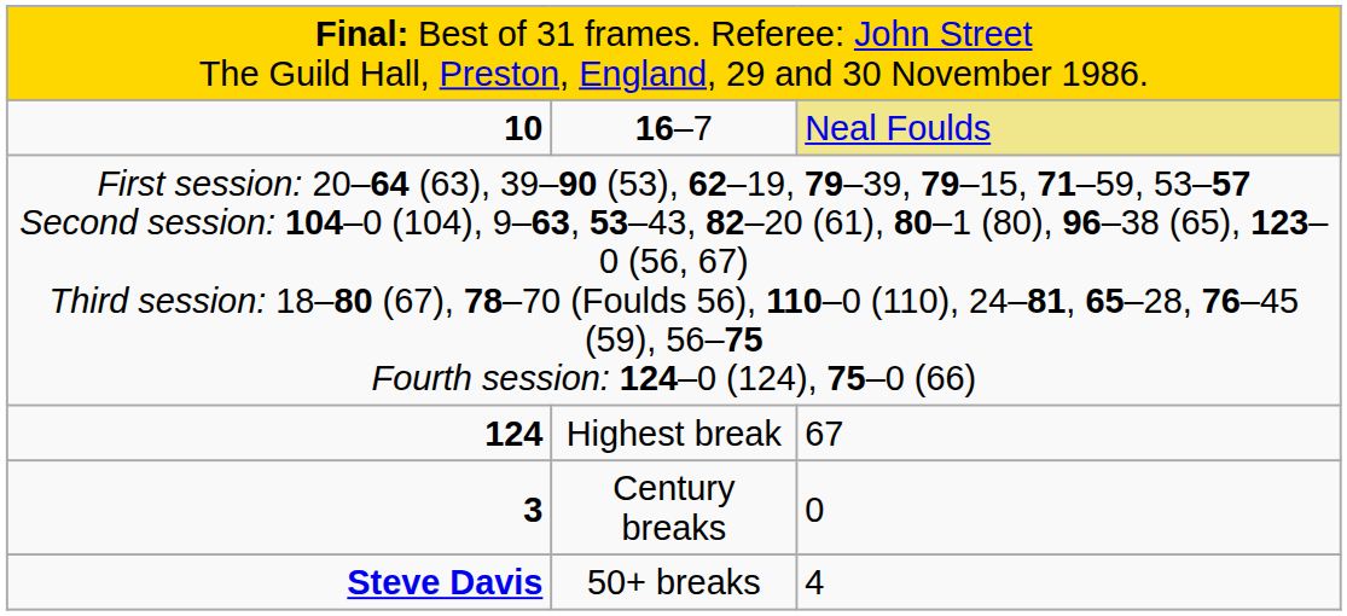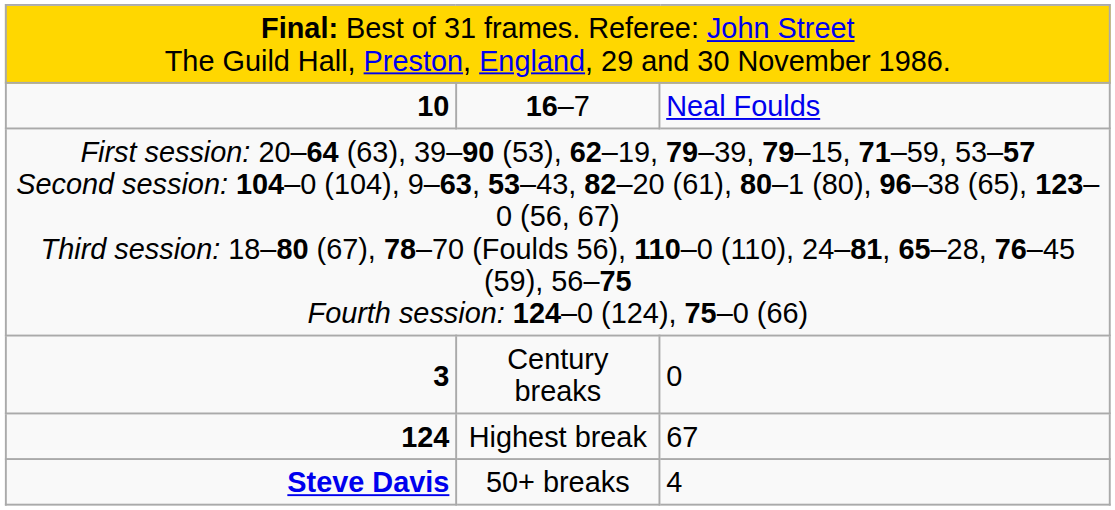16–7 | column 3: khaki background -> no background
rows swapped: Highest break <-> Century breaks
